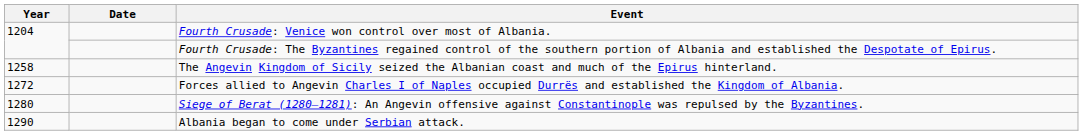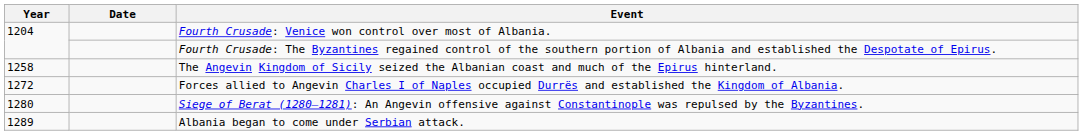Albania began to come under Serbian attack. | Year: 1290 -> 1289
